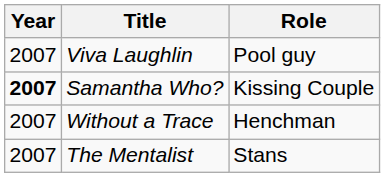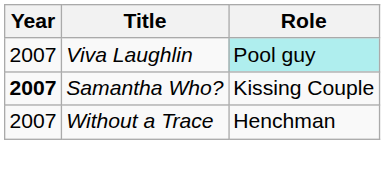Viva Laughlin | Role: no background -> paleturquoise background
- row: 2007 | The Mentalist | Stans
